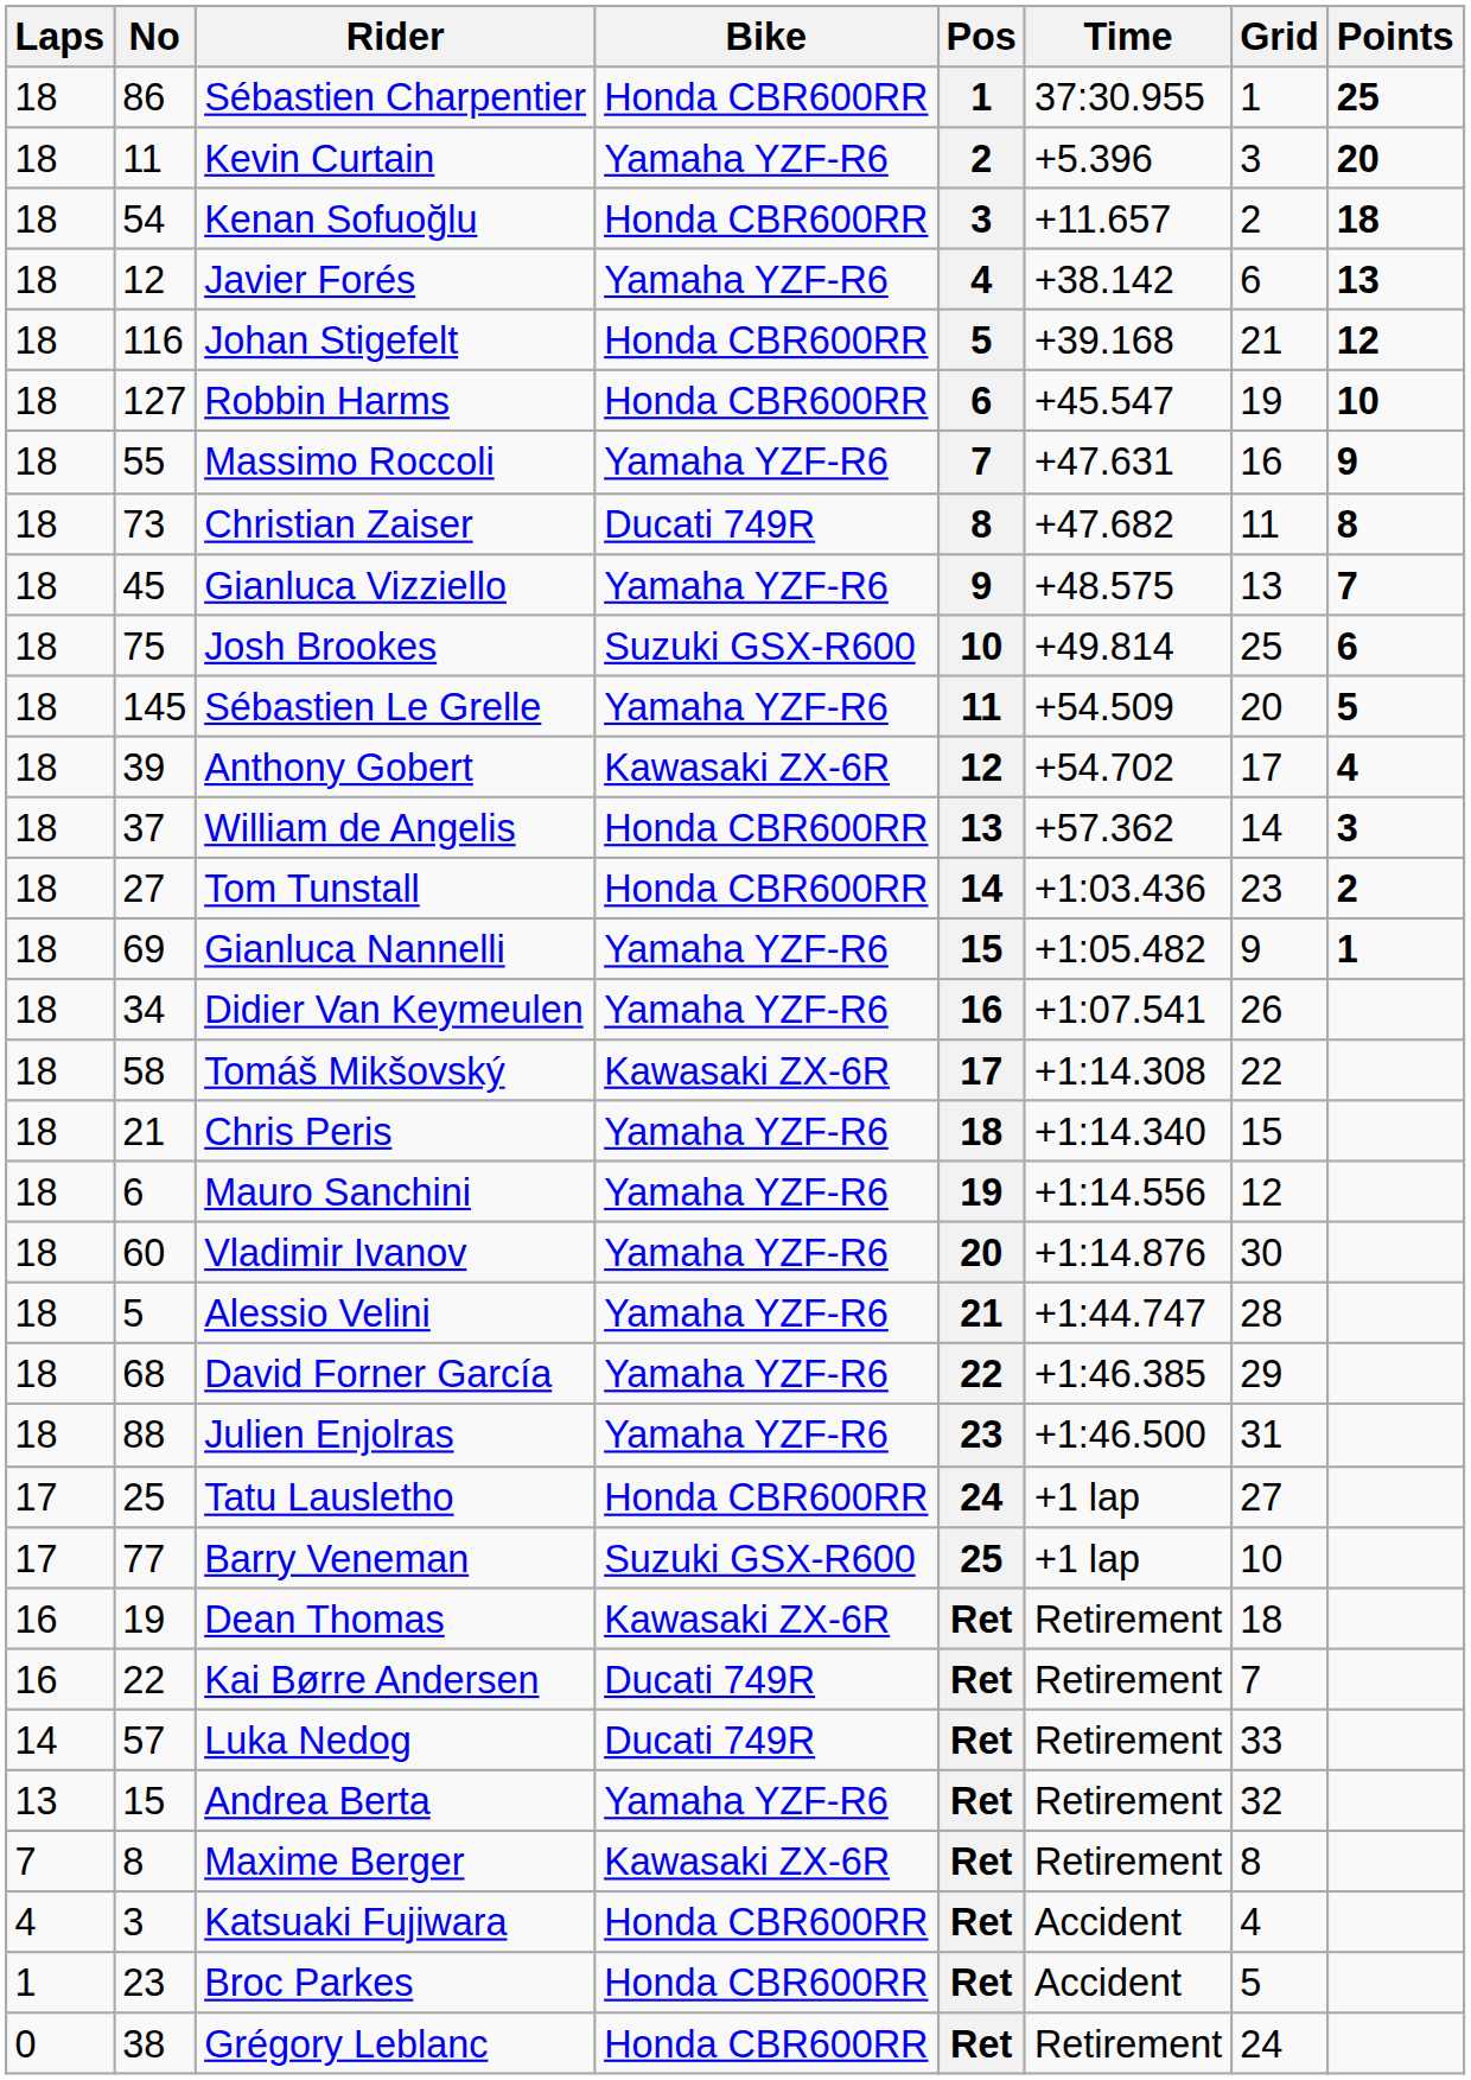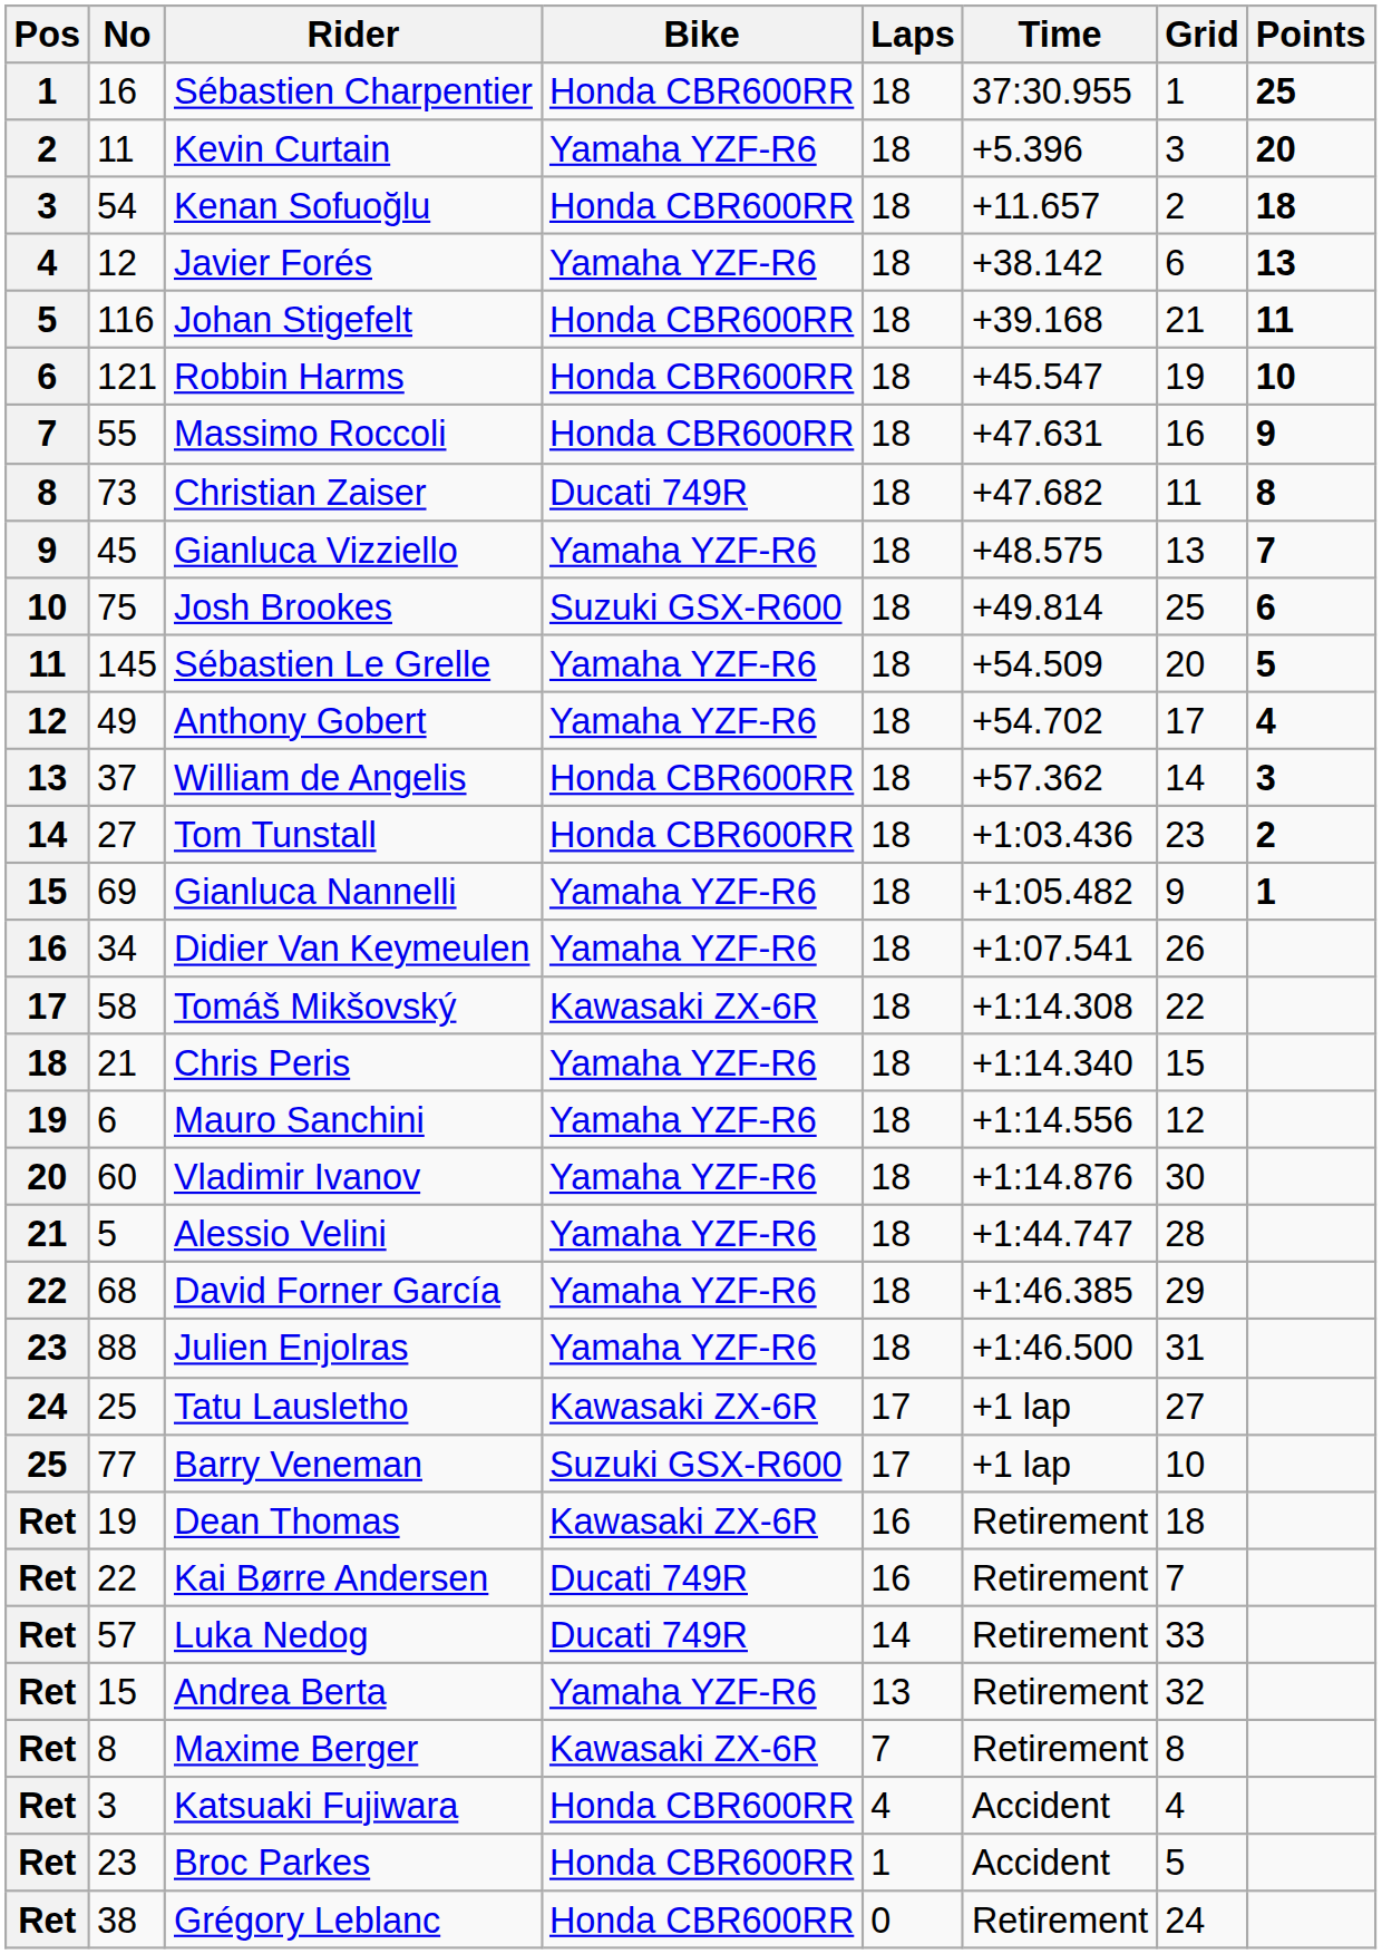columns swapped: Pos <-> Laps
Sébastien Charpentier | No: 86 -> 16
Johan Stigefelt | Points: 12 -> 11
Robbin Harms | No: 127 -> 121
Massimo Roccoli | Bike: Yamaha YZF-R6 -> Honda CBR600RR
Anthony Gobert | No: 39 -> 49
Anthony Gobert | Bike: Kawasaki ZX-6R -> Yamaha YZF-R6
Tatu Lausletho | Bike: Honda CBR600RR -> Kawasaki ZX-6R
